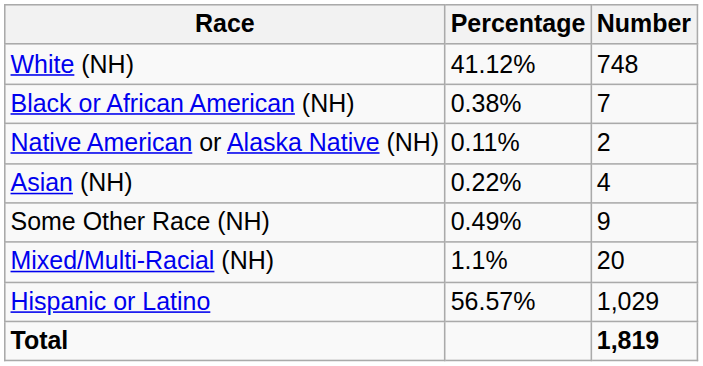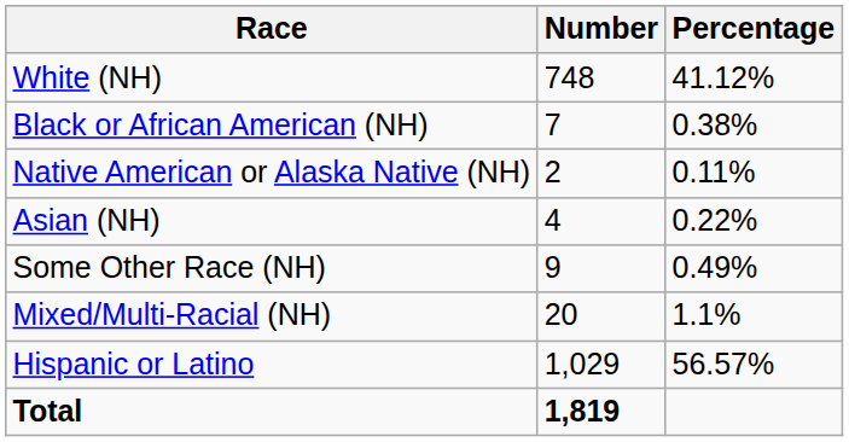columns swapped: Number <-> Percentage
